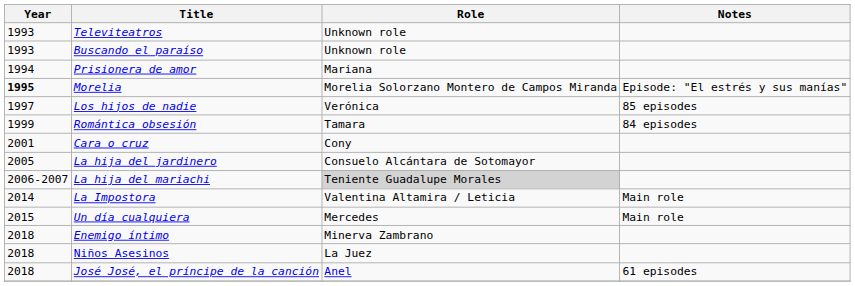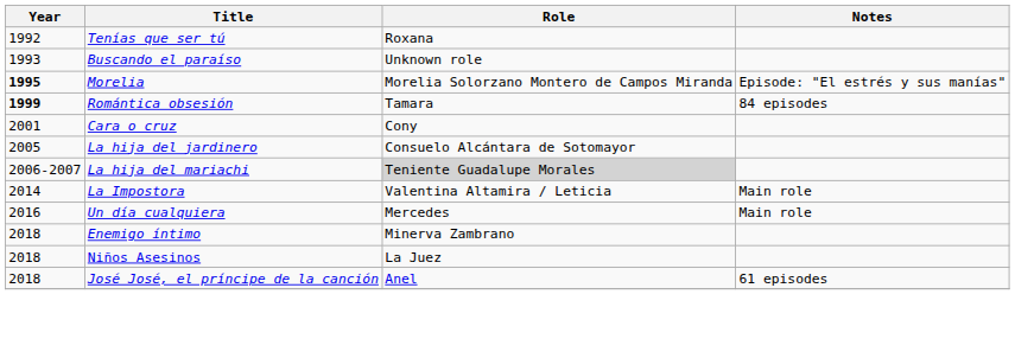+ row: 1992 | Tenías que ser tú | Roxana
- row: 1993 | Televiteatros | Unknown role
- row: 1994 | Prisionera de amor | Mariana
- row: 1997 | Los hijos de nadie | Verónica | 85 episodes
Romántica obsesión | Year: normal -> bold
Un día cualquiera | Year: 2015 -> 2016
